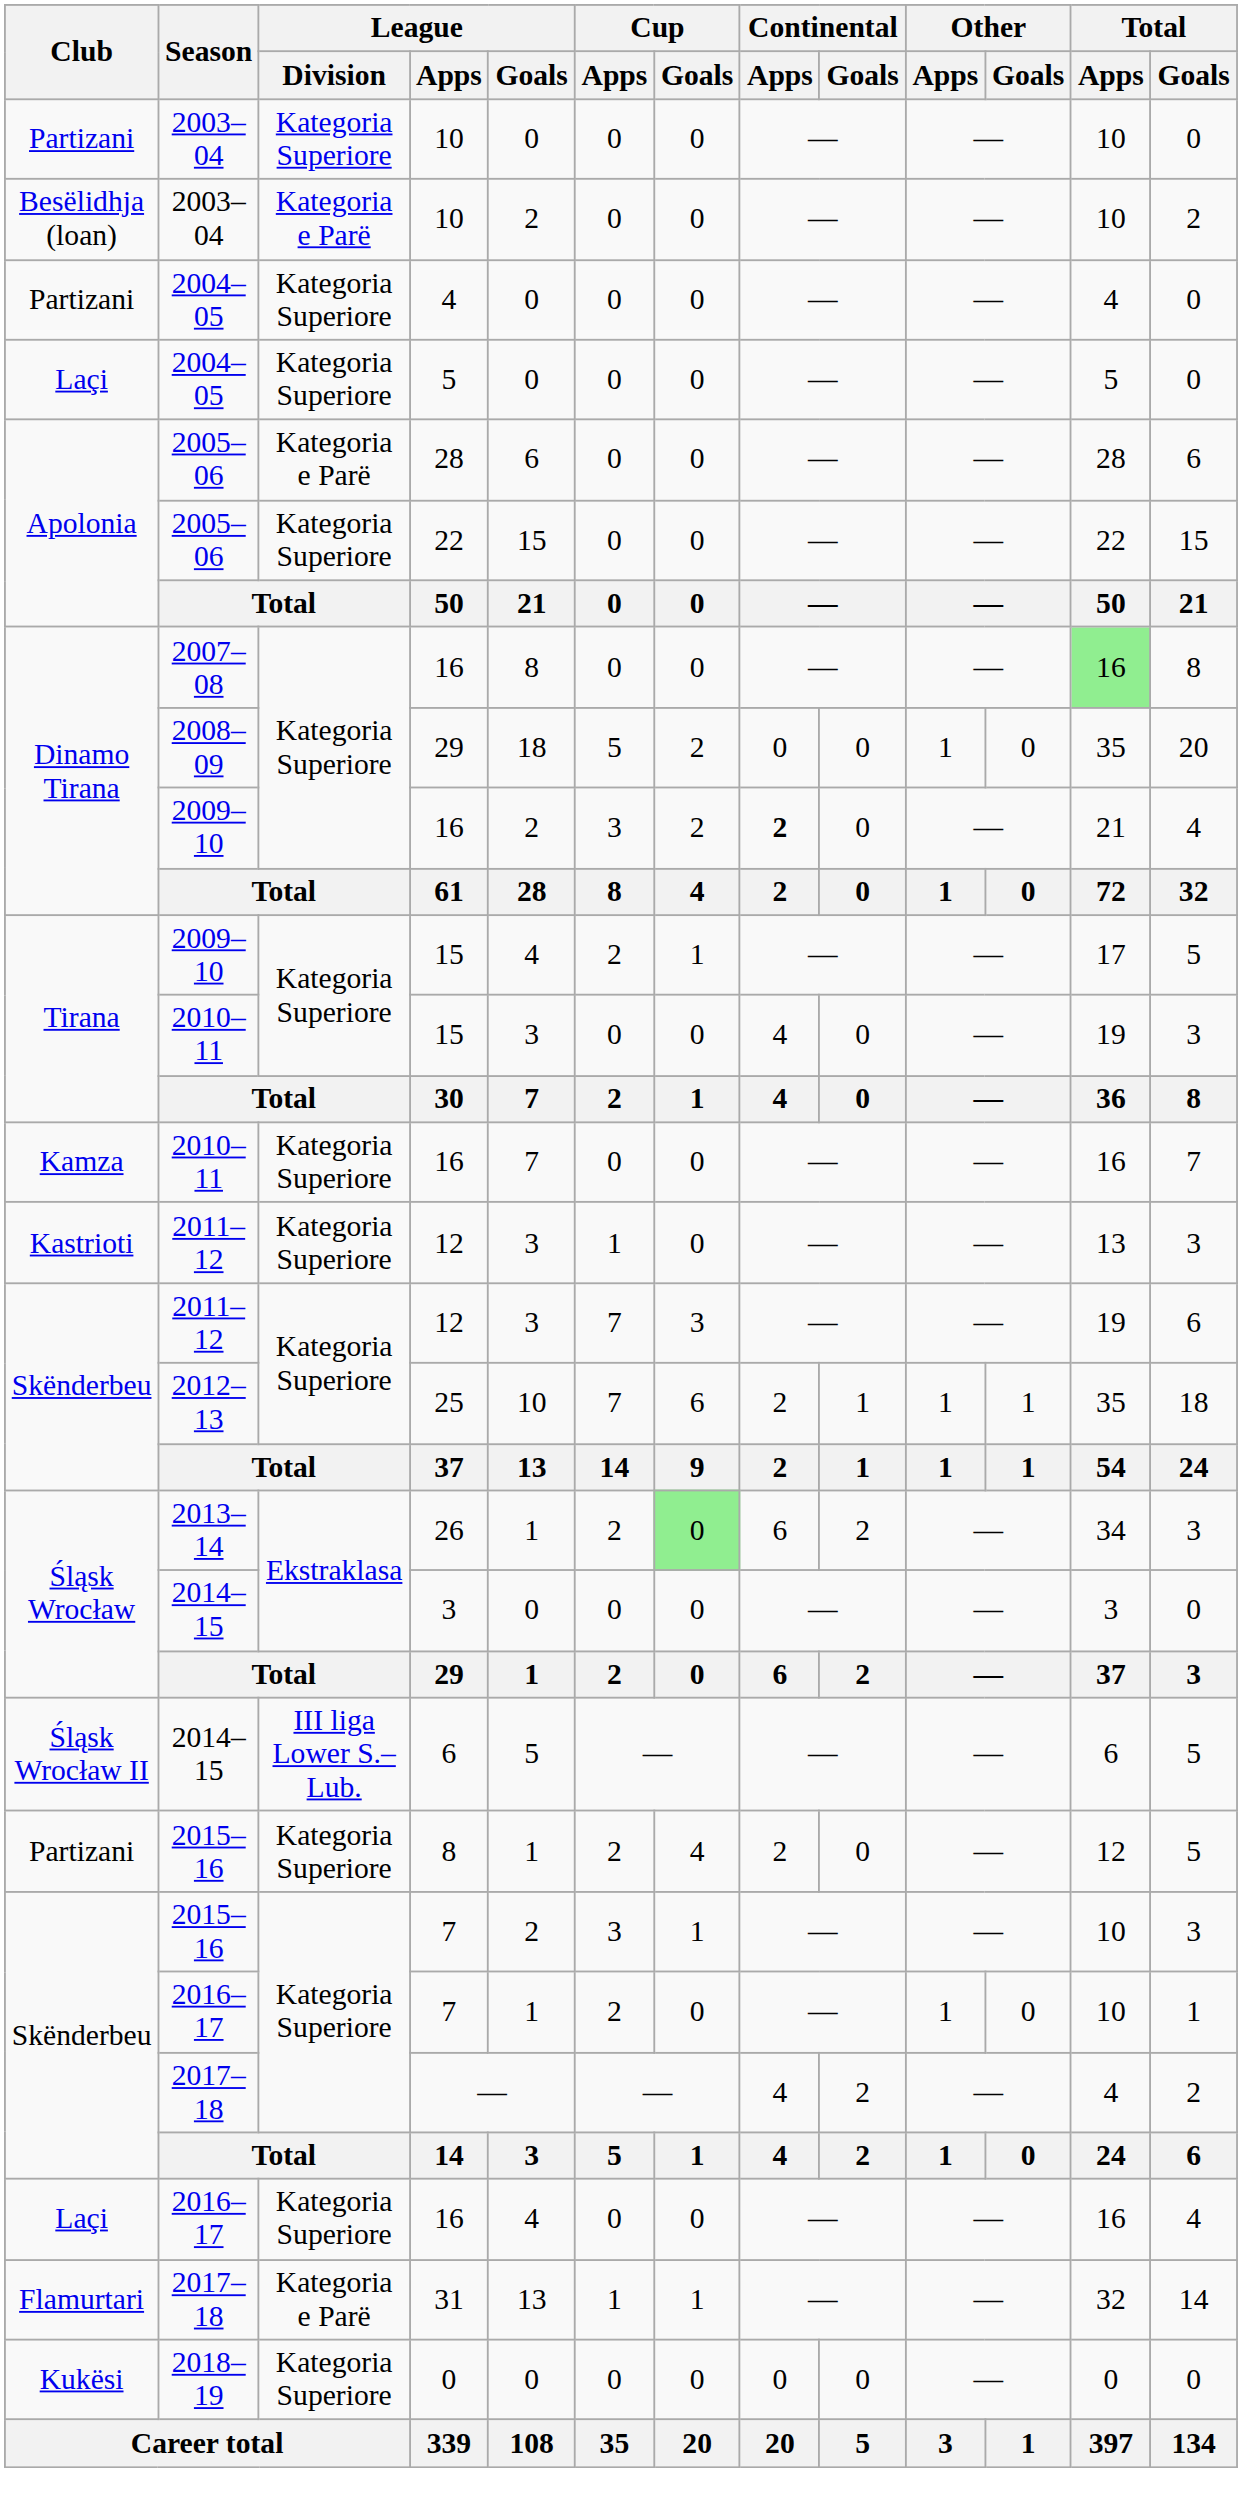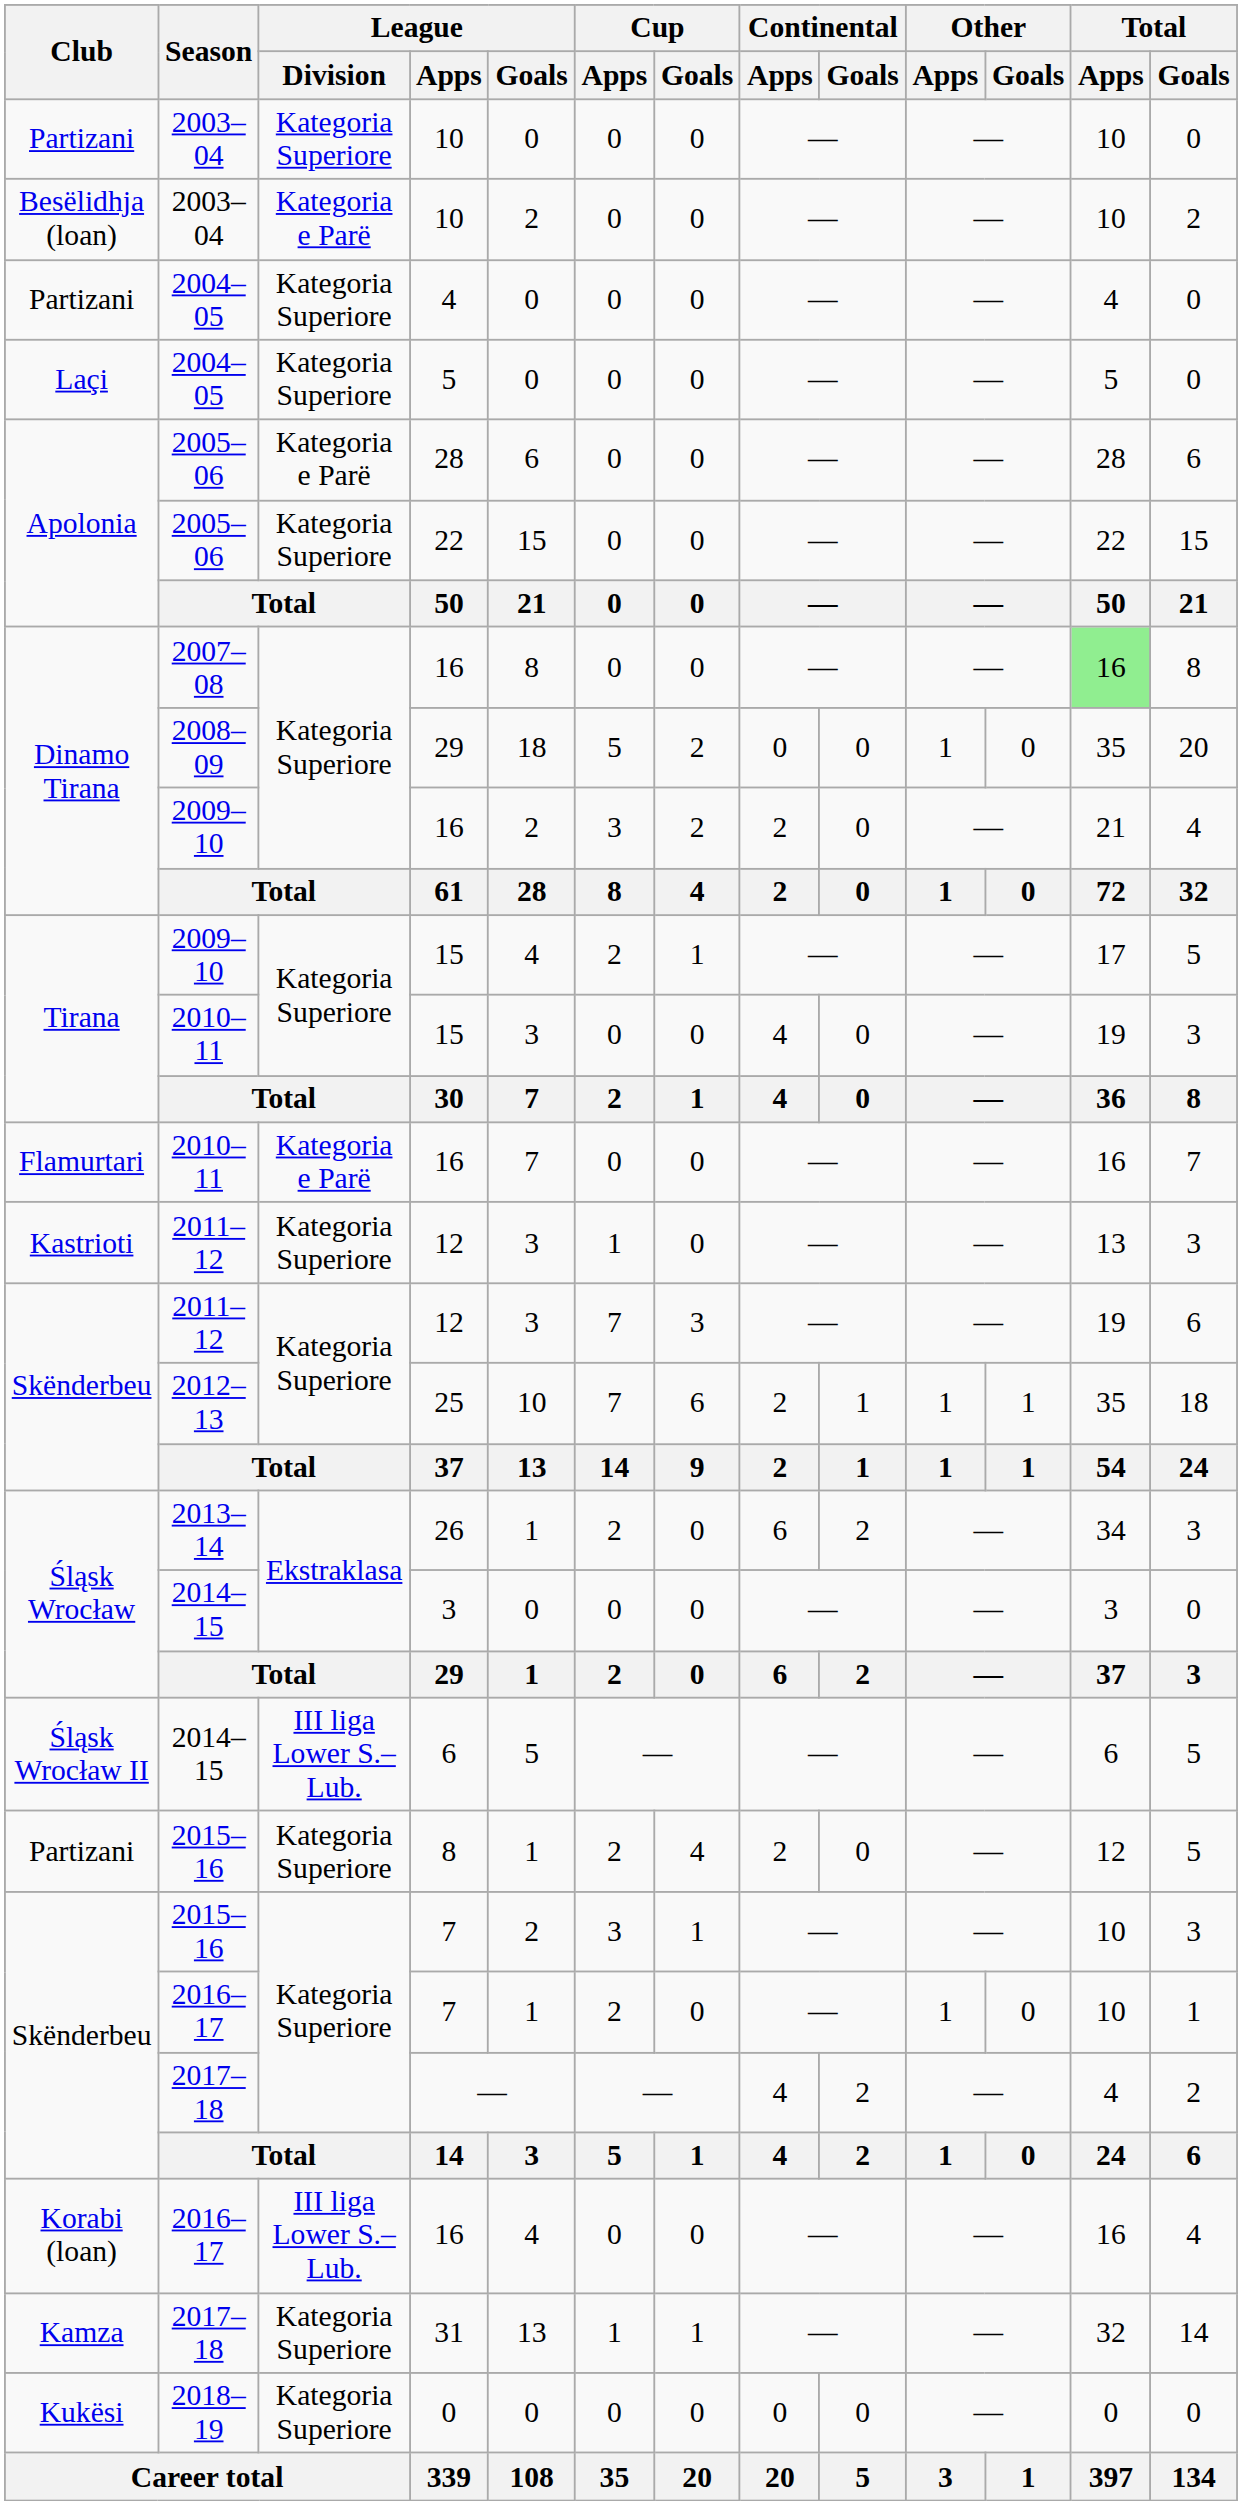2009–10 / 16 | Continental / Apps: bold -> normal
2010–11 / 16 | Club: Kamza -> Flamurtari
2010–11 / 16 | League / Division: Kategoria Superiore -> Kategoria e Parë
26 | Cup / Goals: lightgreen background -> no background
2016–17 / 16 | Club: Laçi -> Korabi (loan)
2016–17 / 16 | League / Division: Kategoria Superiore -> III liga Lower S.–Lub.
31 | Club: Flamurtari -> Kamza
31 | League / Division: Kategoria e Parë -> Kategoria Superiore
